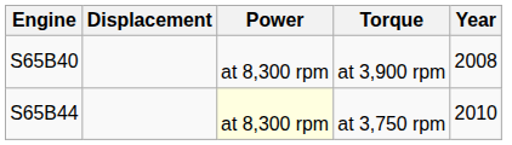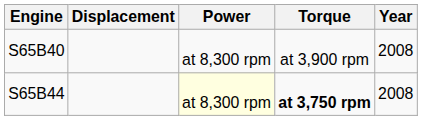S65B44 | Torque: normal -> bold
S65B44 | Year: 2010 -> 2008
